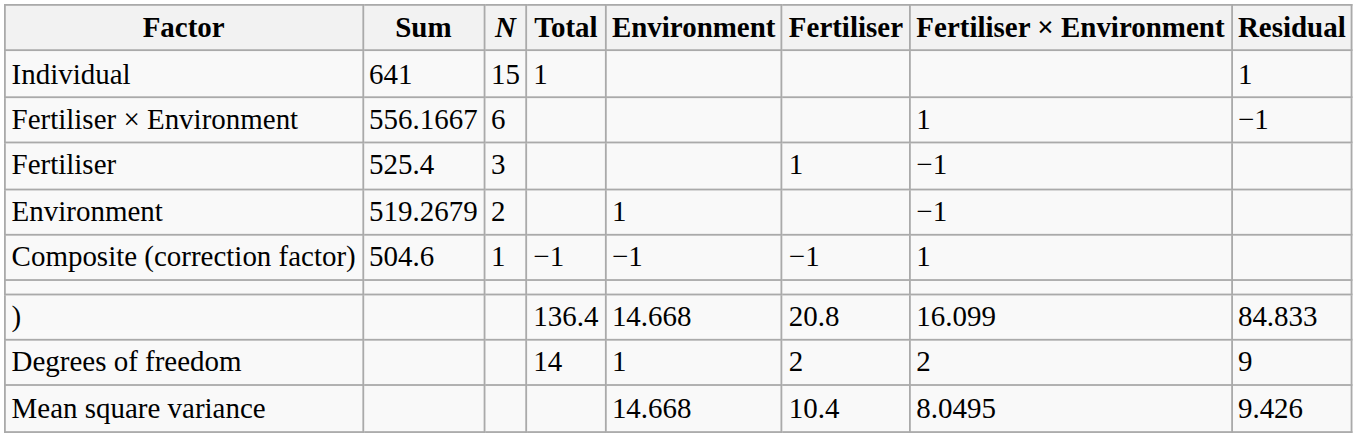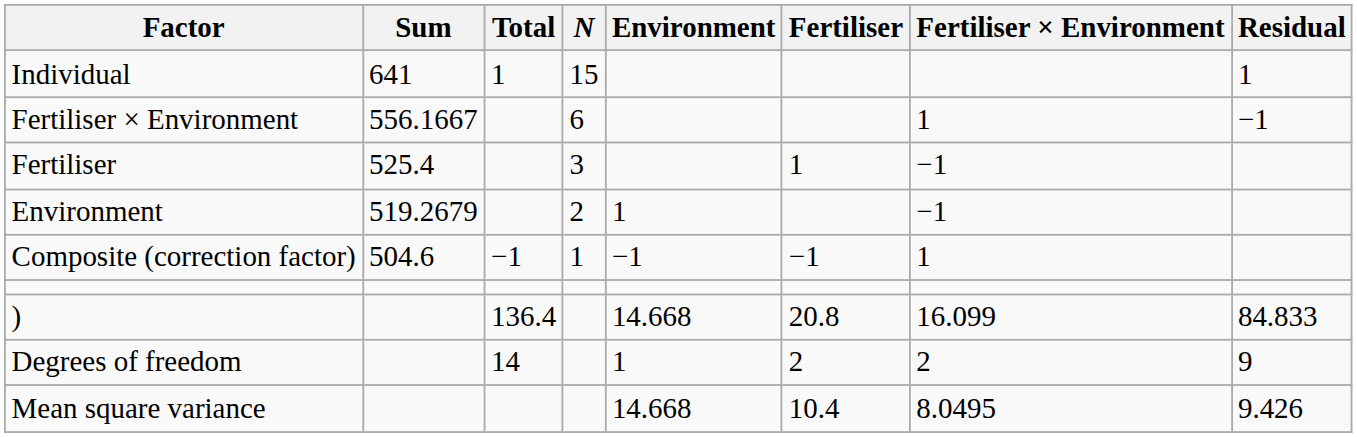columns swapped: N <-> Total
